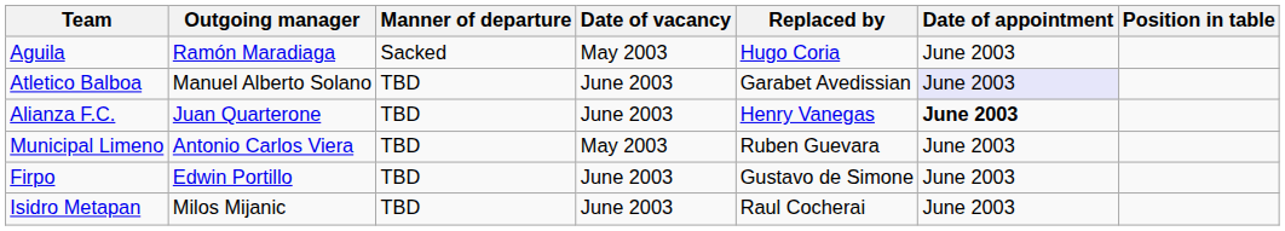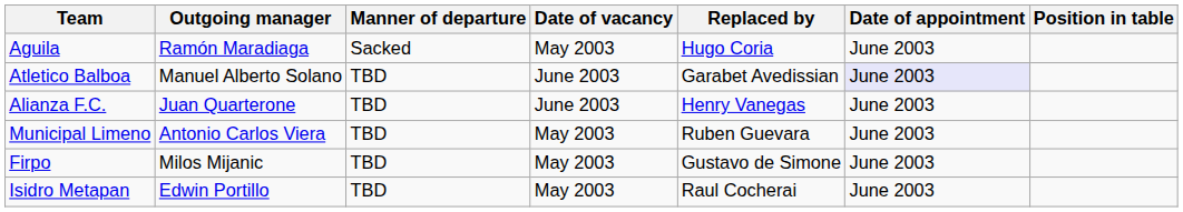Alianza F.C. | Date of appointment: bold -> normal
Firpo | Outgoing manager: Edwin Portillo -> Milos Mijanic
Firpo | Date of vacancy: June 2003 -> May 2003
Isidro Metapan | Outgoing manager: Milos Mijanic -> Edwin Portillo
Isidro Metapan | Date of vacancy: June 2003 -> May 2003
